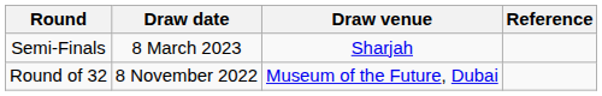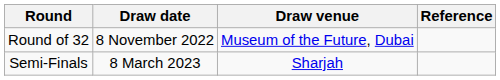rows swapped: Round of 32 <-> Semi-Finals
